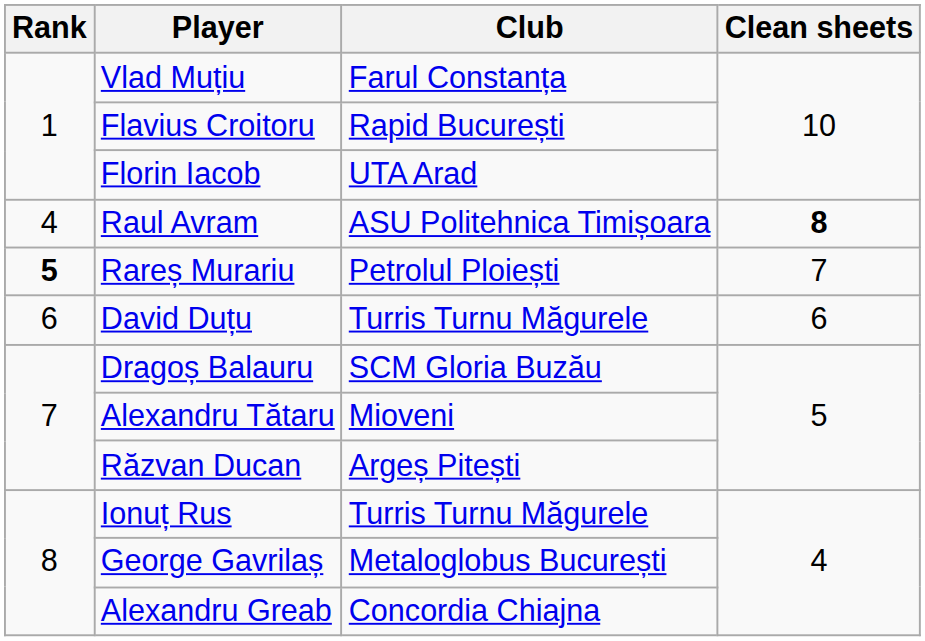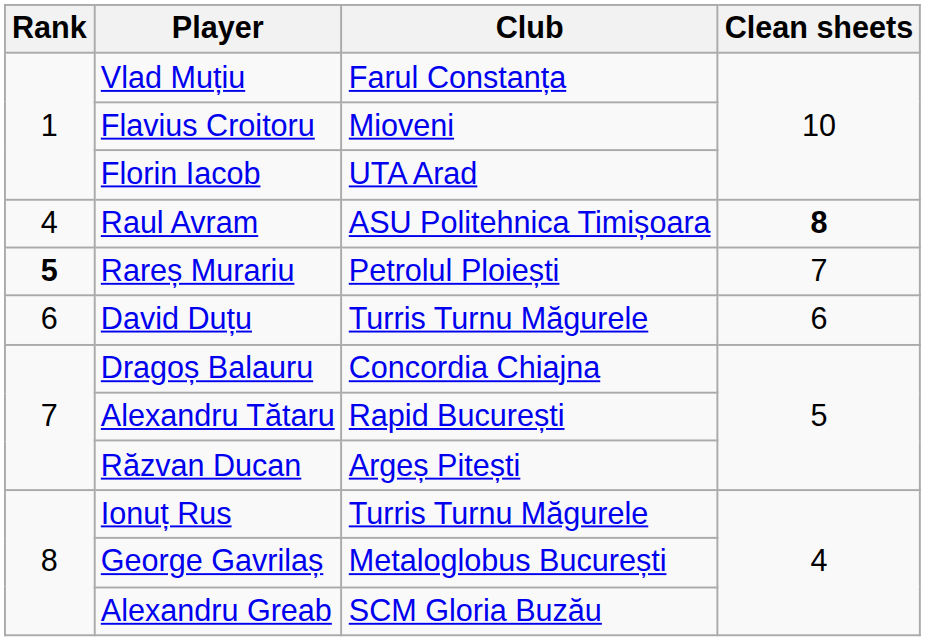Flavius Croitoru | Club: Rapid București -> Mioveni
Dragoș Balauru | Club: SCM Gloria Buzău -> Concordia Chiajna
Alexandru Tătaru | Club: Mioveni -> Rapid București
Alexandru Greab | Club: Concordia Chiajna -> SCM Gloria Buzău
